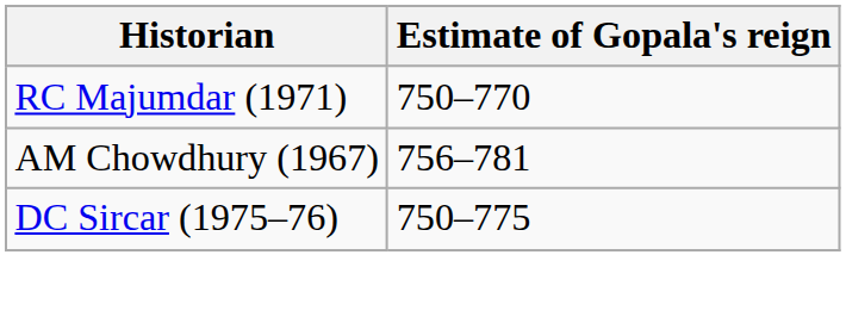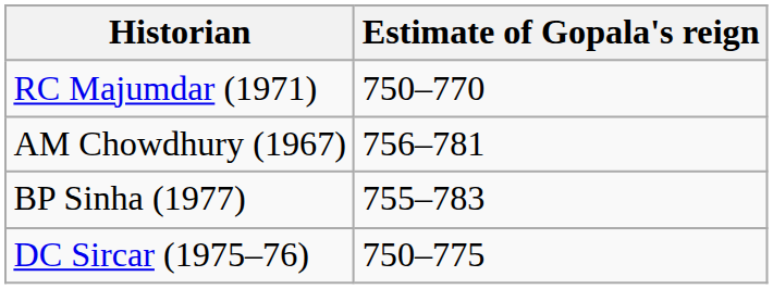+ row: BP Sinha (1977) | 755–783
